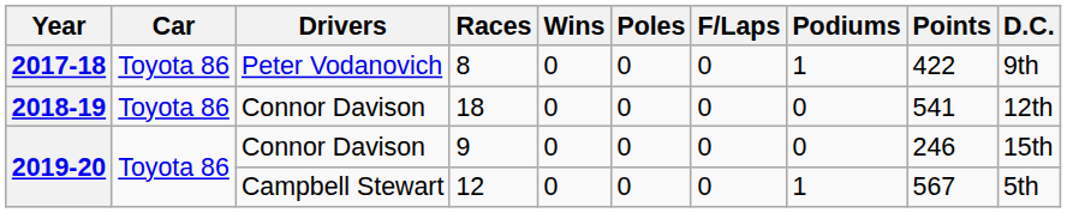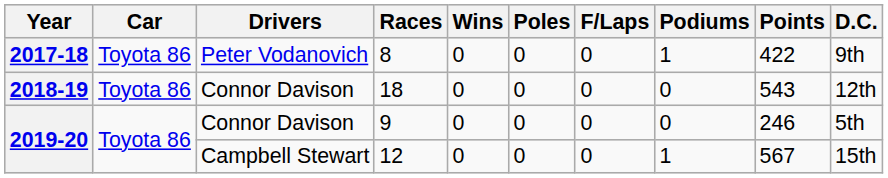2018-19 | Points: 541 -> 543
2019-20 / Connor Davison | D.C.: 15th -> 5th
2019-20 / Campbell Stewart | D.C.: 5th -> 15th
